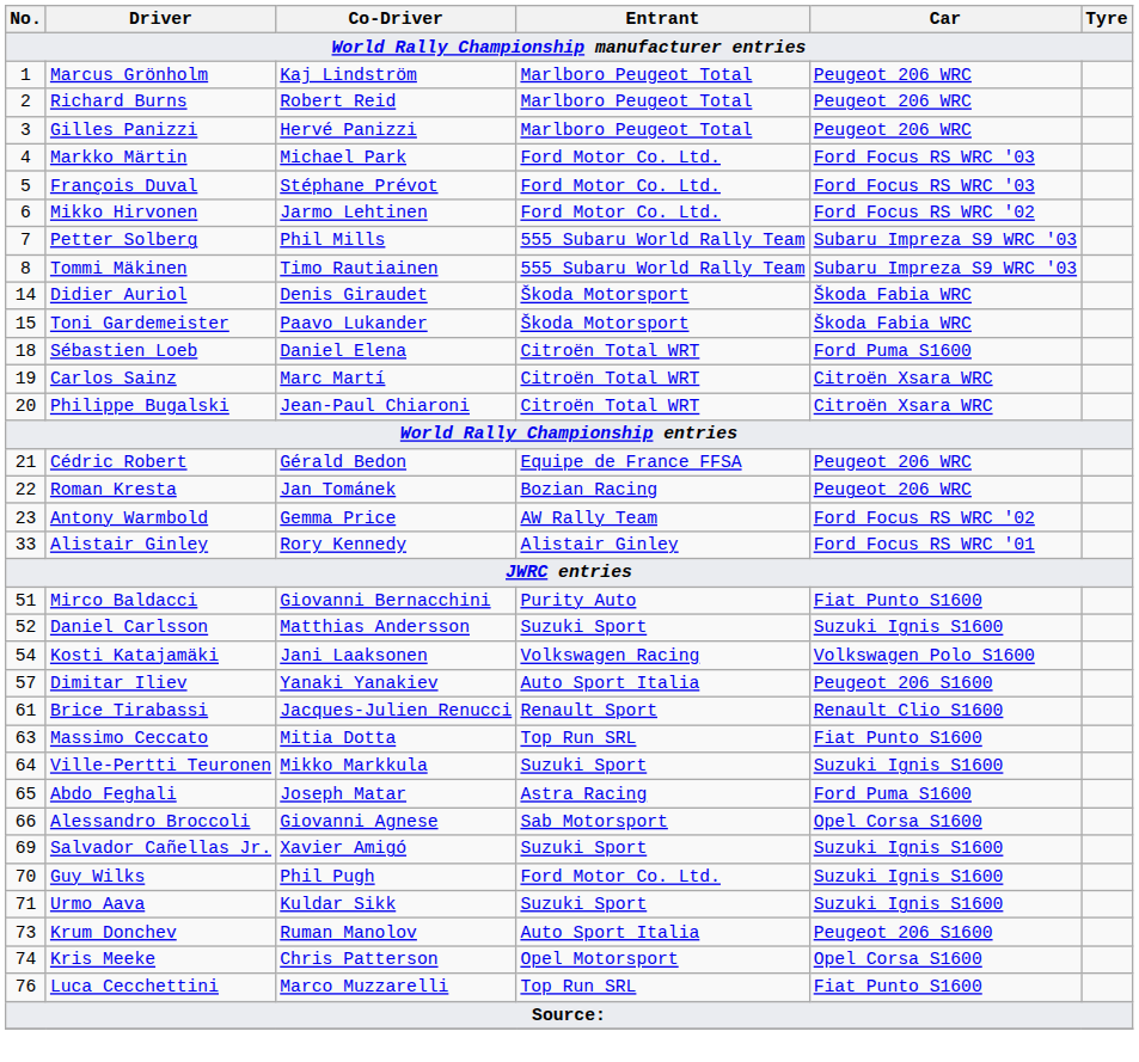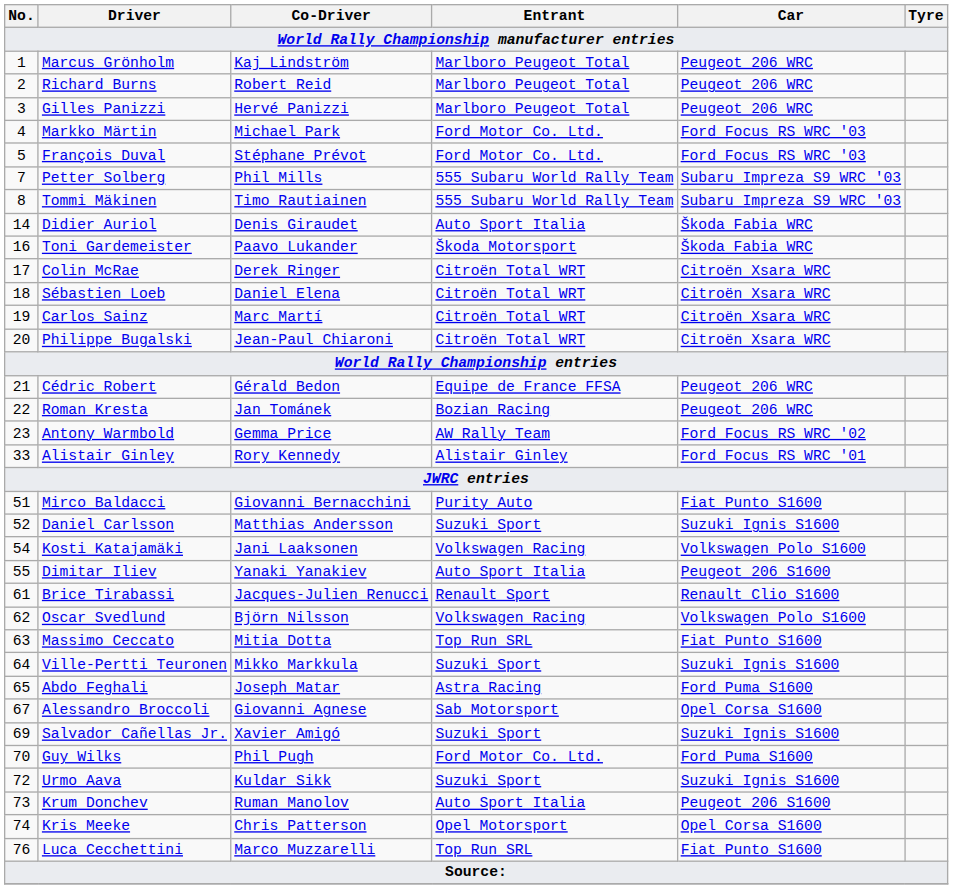- row: 6 | Mikko Hirvonen | Jarmo Lehtinen | Ford Motor Co. Ltd. | Ford Focus RS WRC '02
Didier Auriol | Entrant: Škoda Motorsport -> Auto Sport Italia
Toni Gardemeister | No.: 15 -> 16
+ row: 17 | Colin McRae | Derek Ringer | Citroën Total WRT | Citroën Xsara WRC
Sébastien Loeb | Car: Ford Puma S1600 -> Citroën Xsara WRC
Dimitar Iliev | No.: 57 -> 55
+ row: 62 | Oscar Svedlund | Björn Nilsson | Volkswagen Racing | Volkswagen Polo S1600
Alessandro Broccoli | No.: 66 -> 67
Guy Wilks | Car: Suzuki Ignis S1600 -> Ford Puma S1600
Urmo Aava | No.: 71 -> 72
